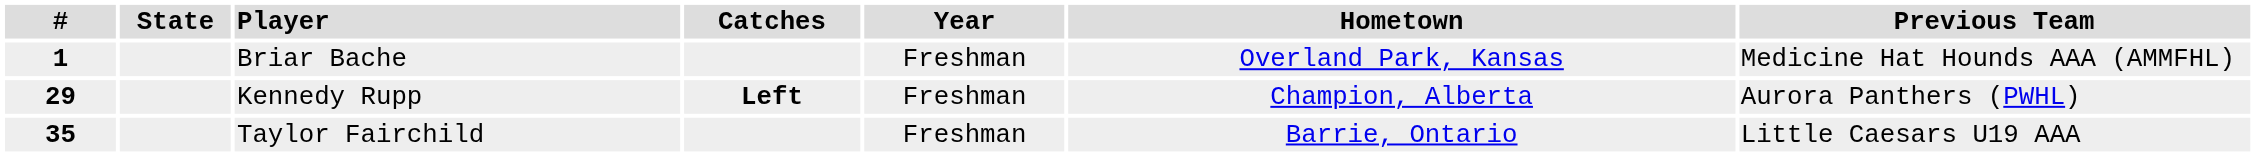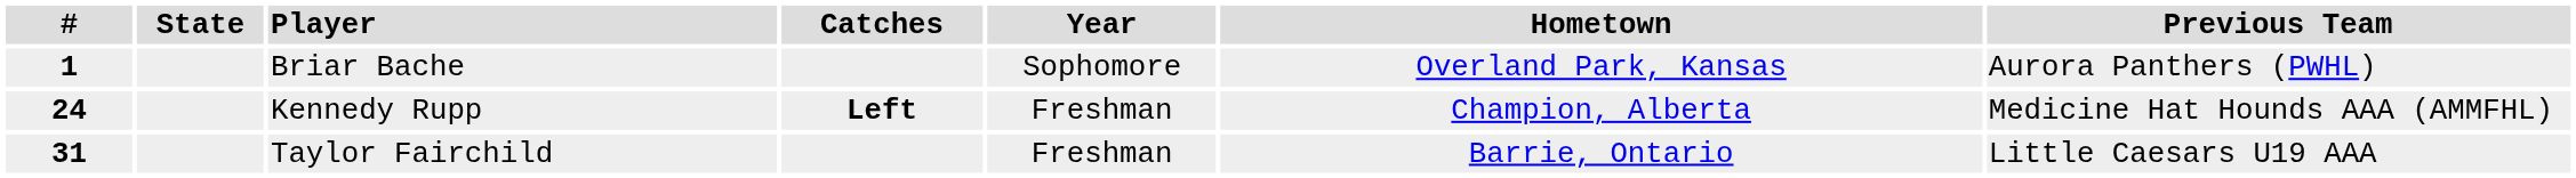Briar Bache | Year: Freshman -> Sophomore
Briar Bache | Previous Team: Medicine Hat Hounds AAA (AMMFHL) -> Aurora Panthers (PWHL)
Kennedy Rupp | #: 29 -> 24
Kennedy Rupp | Previous Team: Aurora Panthers (PWHL) -> Medicine Hat Hounds AAA (AMMFHL)
Taylor Fairchild | #: 35 -> 31
